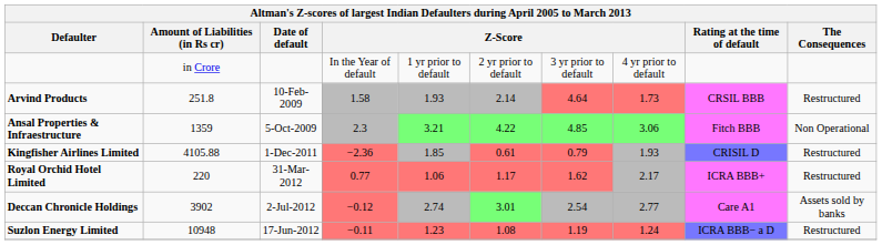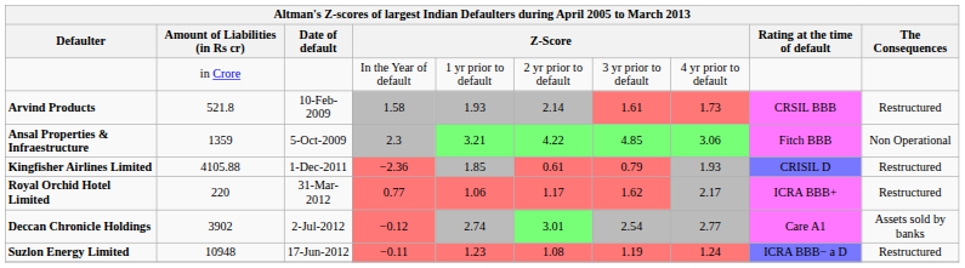Arvind Products | Amount of Liabilities (in Rs cr): 251.8 -> 521.8
Arvind Products | column 7: 4.64 -> 1.61
